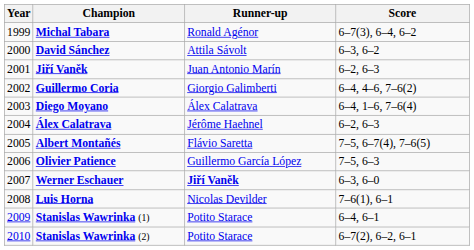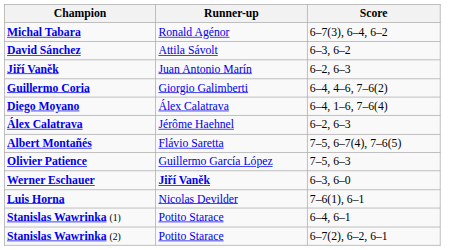- column: Year | 1999 | 2000 | 2001 | 2002 | 2003 | 2004 | 2005 | 2006 | 2007 | 2008 | 2009 | 2010
